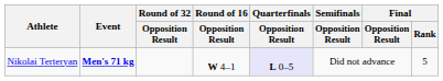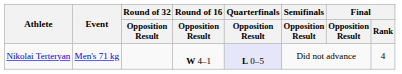Nikolai Terteryan | Event: bold -> normal
Nikolai Terteryan | Final / Rank: 5 -> 4
